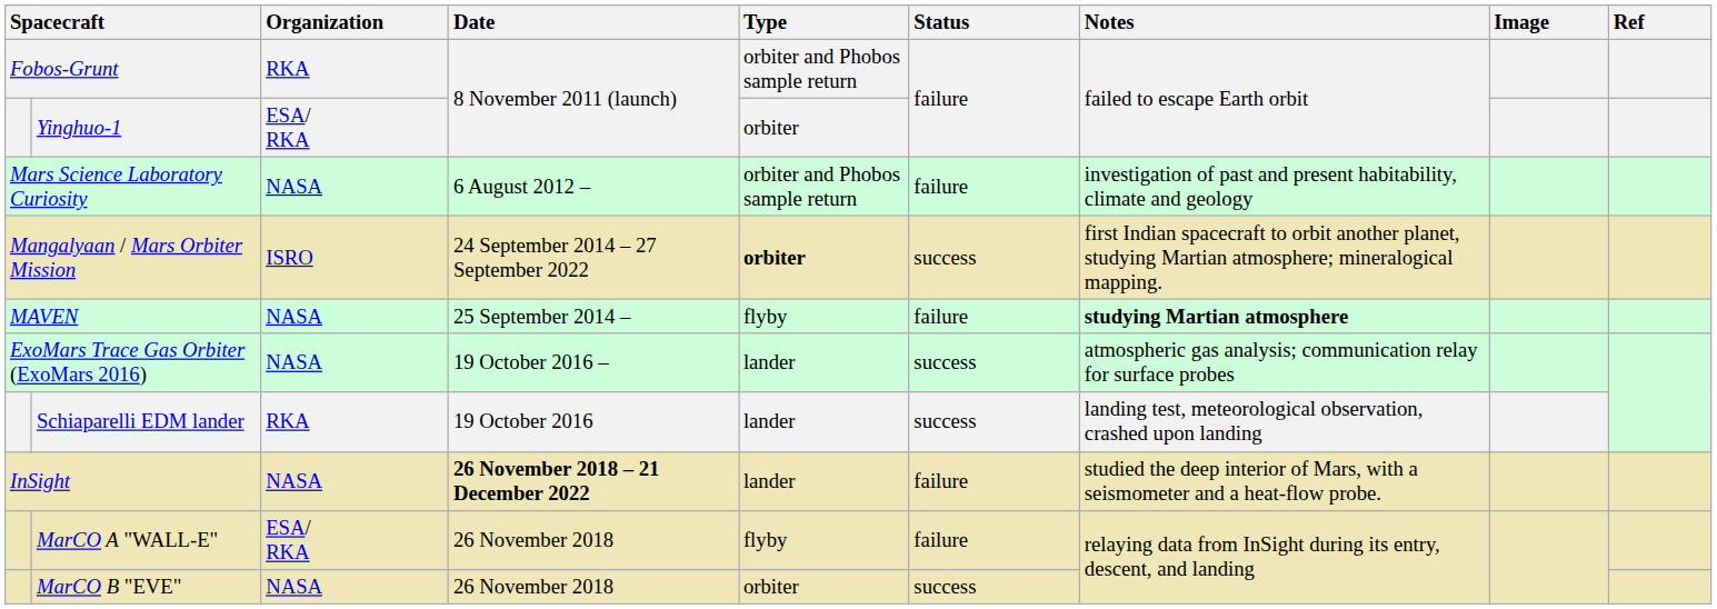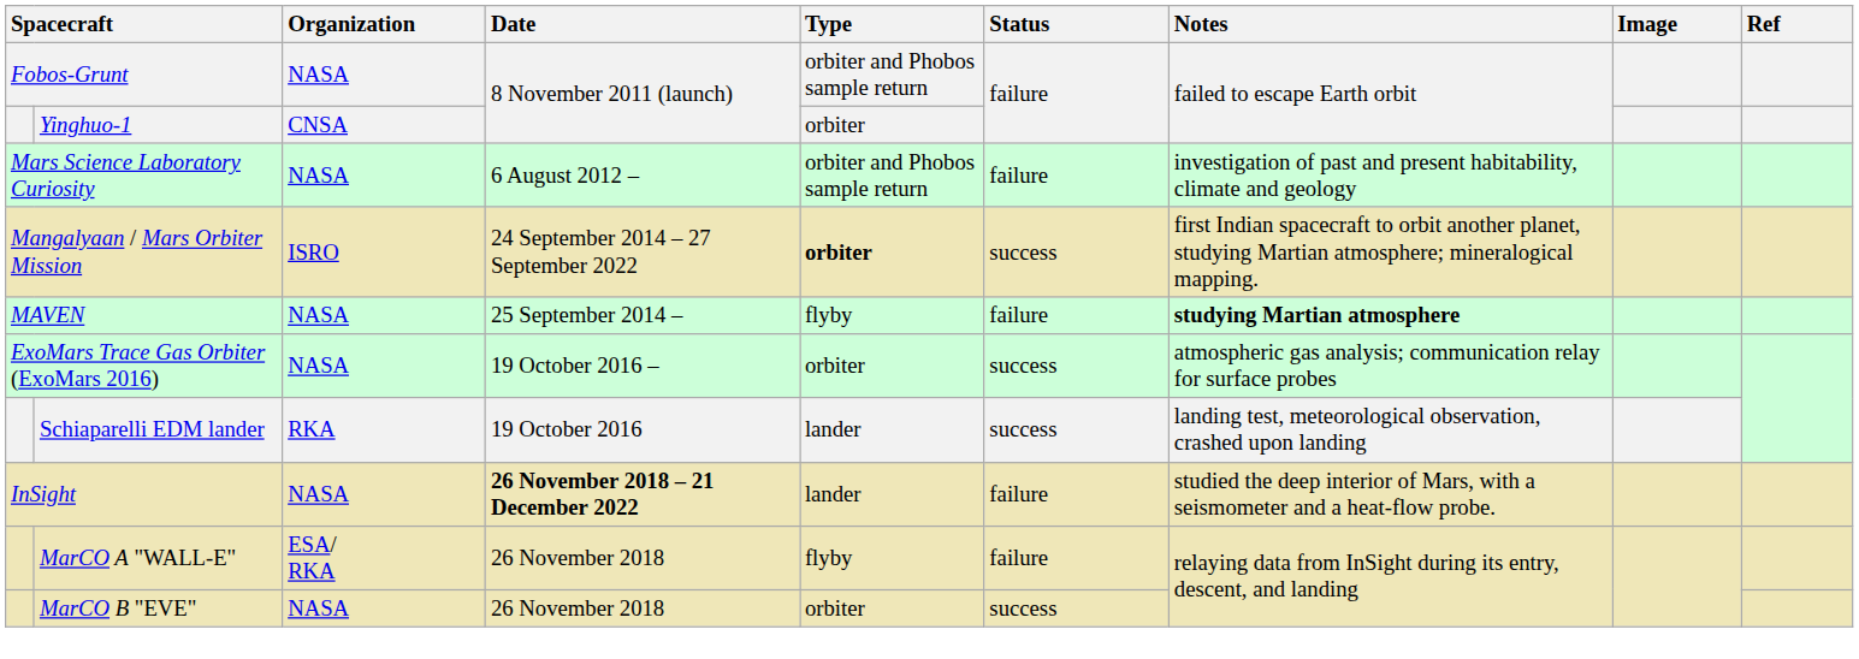Fobos-Grunt | Organization: RKA -> NASA
Yinghuo-1 | Organization: ESA/ RKA -> CNSA
ExoMars Trace Gas Orbiter (ExoMars 2016) | Type: lander -> orbiter
